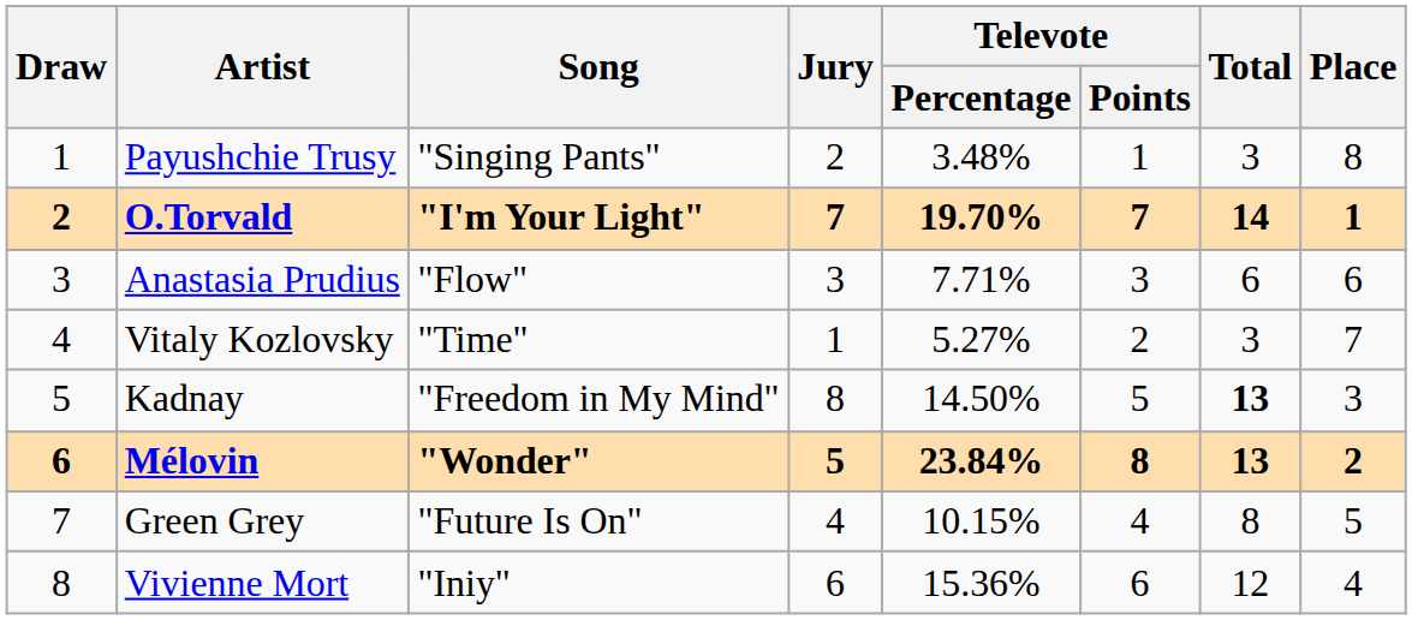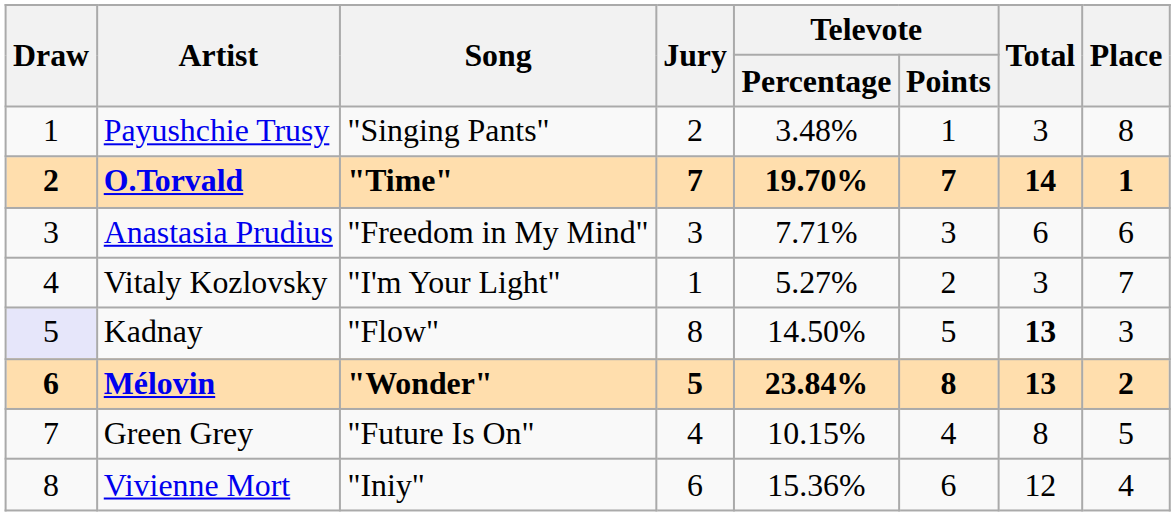O.Torvald | Song: "I'm Your Light" -> "Time"
Anastasia Prudius | Song: "Flow" -> "Freedom in My Mind"
Vitaly Kozlovsky | Song: "Time" -> "I'm Your Light"
Kadnay | Draw: no background -> lavender background
Kadnay | Song: "Freedom in My Mind" -> "Flow"
